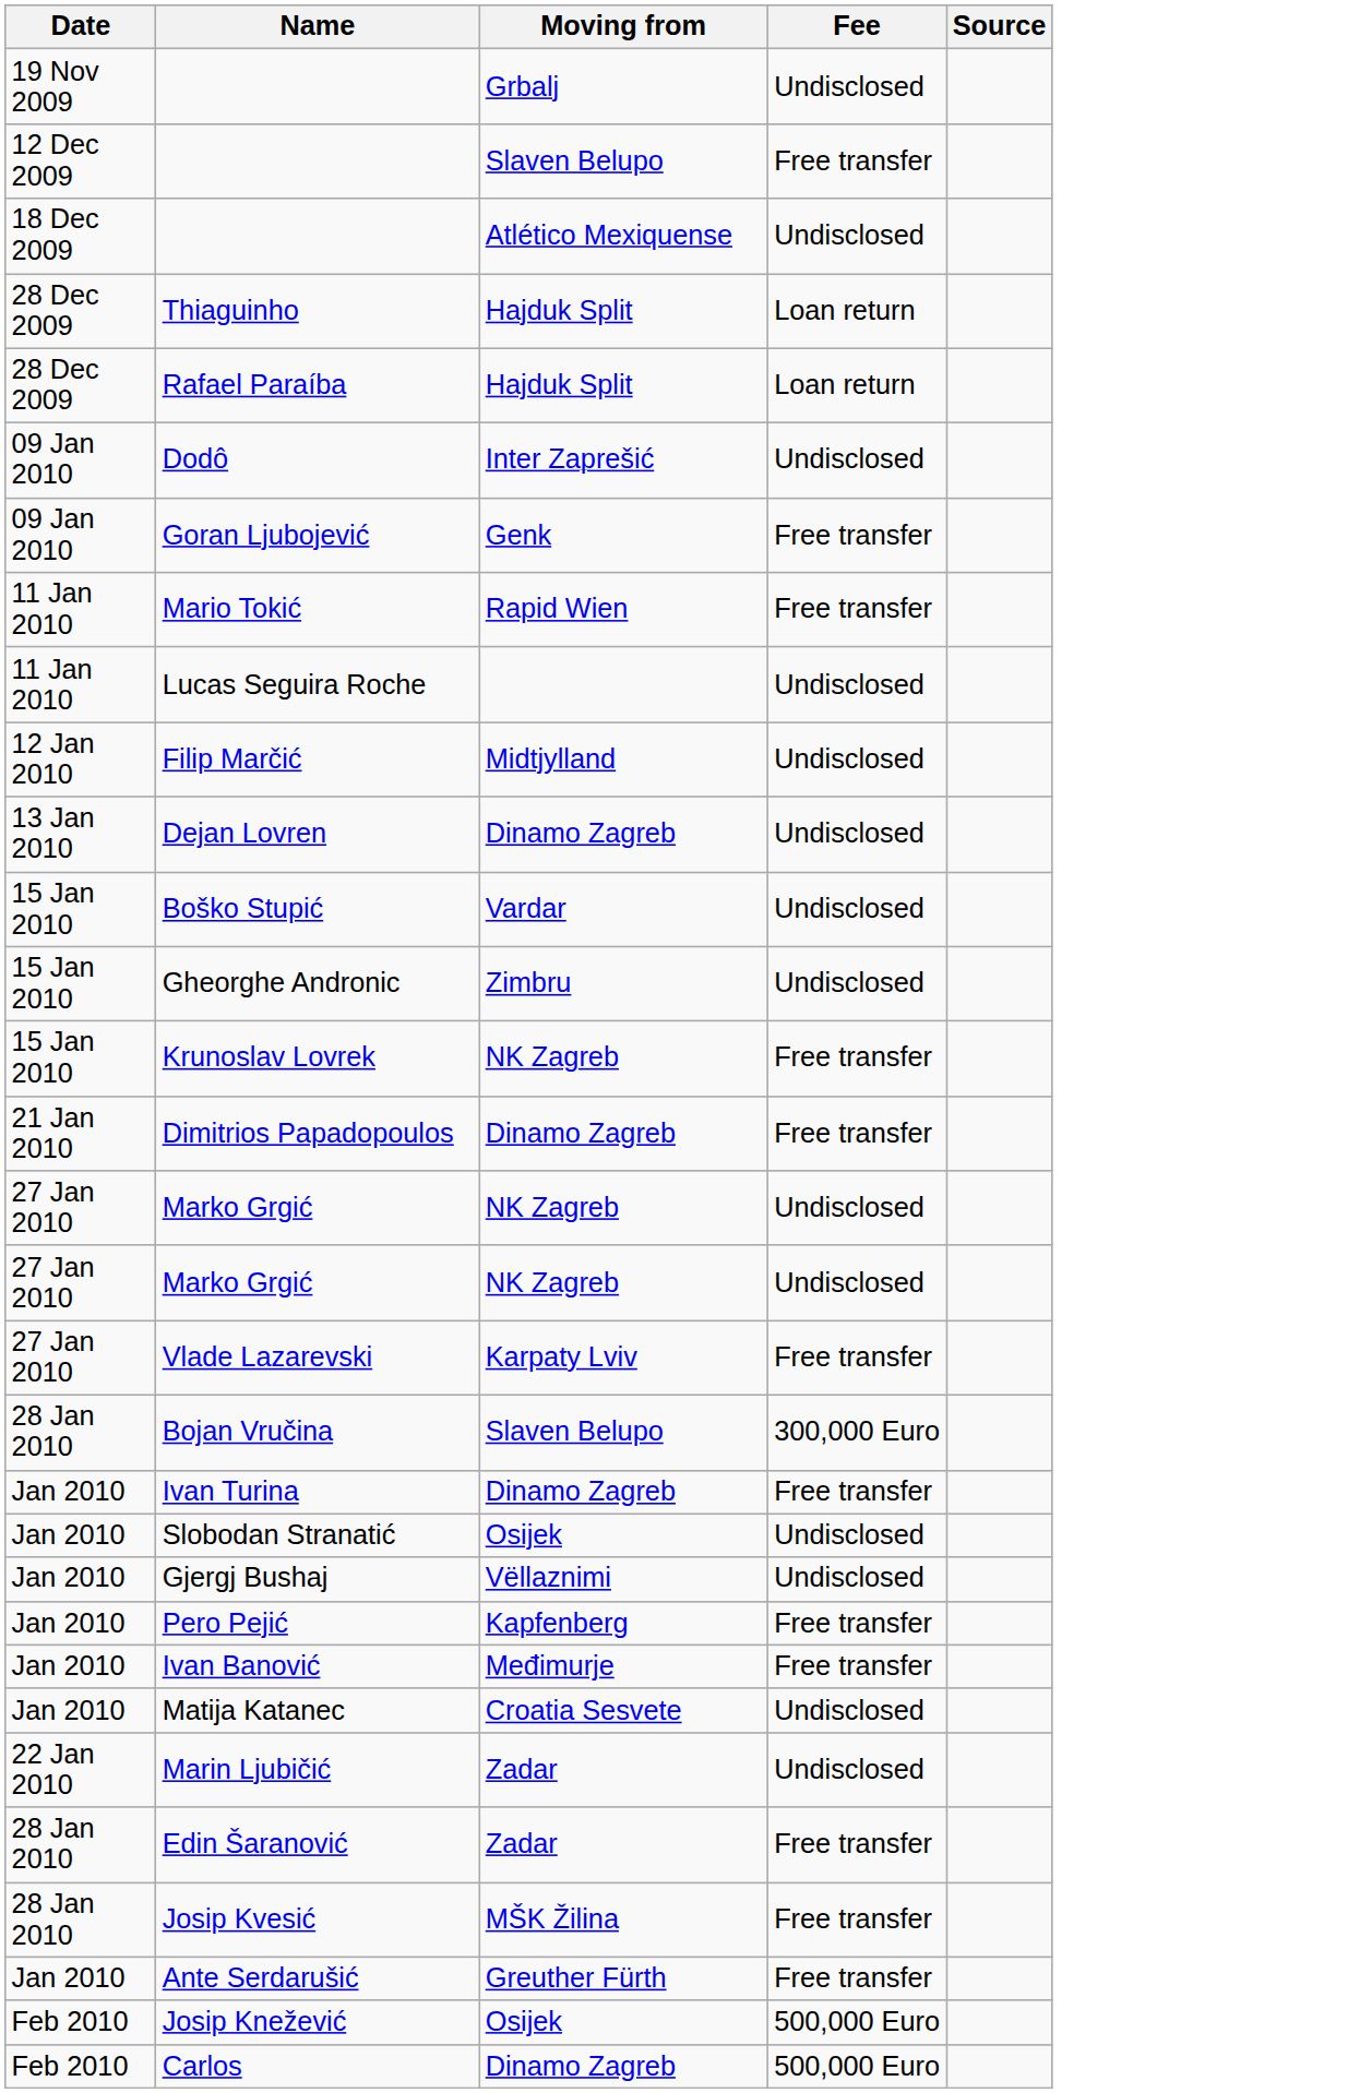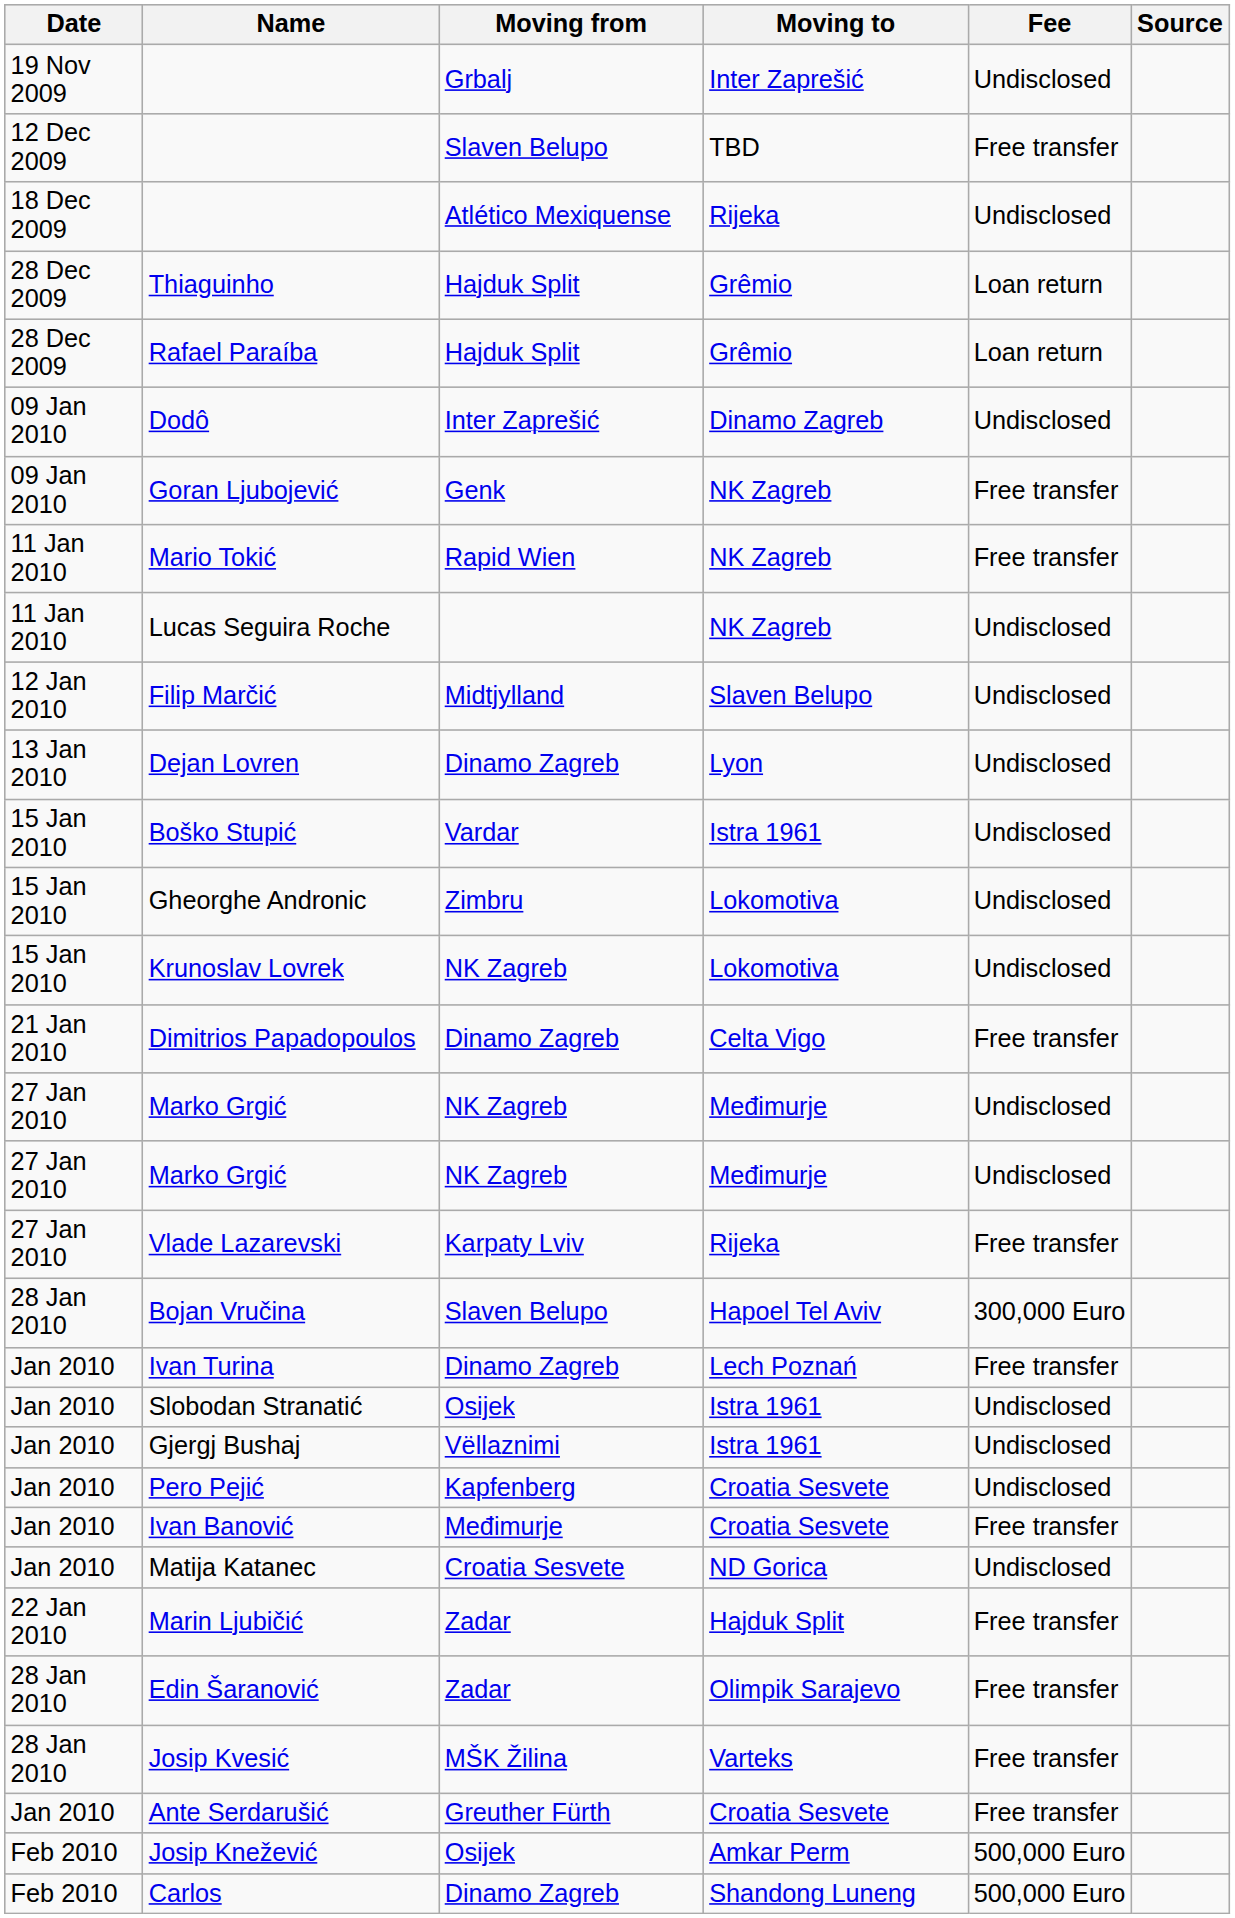+ column: Moving to | Inter Zaprešić | TBD | Rijeka | Grêmio | Grêmio | Dinamo Zagreb | NK Zagreb | NK Zagreb | NK Zagreb | Slaven Belupo | Lyon | Istra 1961 | Lokomotiva | Lokomotiva | Celta Vigo | Međimurje | Međimurje | Rijeka | Hapoel Tel Aviv | Lech Poznań | Istra 1961 | Istra 1961 | Croatia Sesvete | Croatia Sesvete | ND Gorica | Hajduk Split | Olimpik Sarajevo | Varteks | Croatia Sesvete | Amkar Perm | Shandong Luneng
Krunoslav Lovrek | Fee: Free transfer -> Undisclosed
Pero Pejić | Fee: Free transfer -> Undisclosed
Marin Ljubičić | Fee: Undisclosed -> Free transfer
